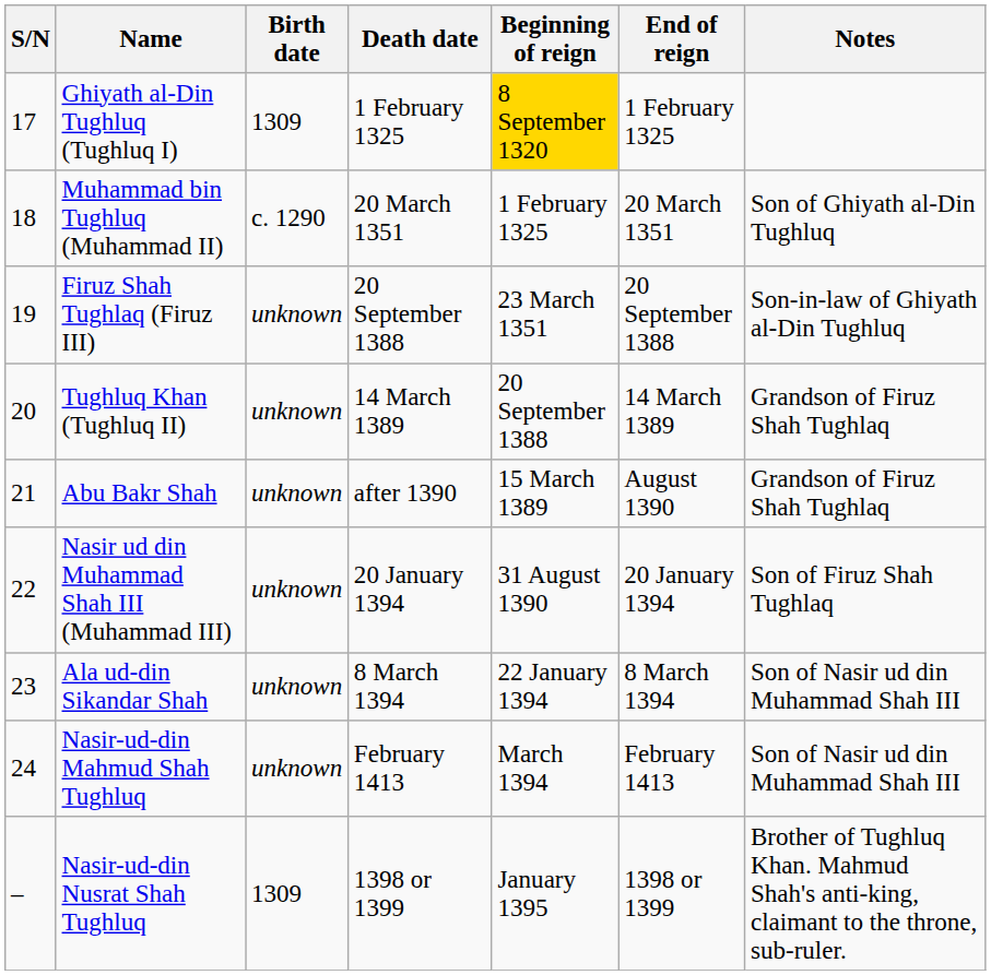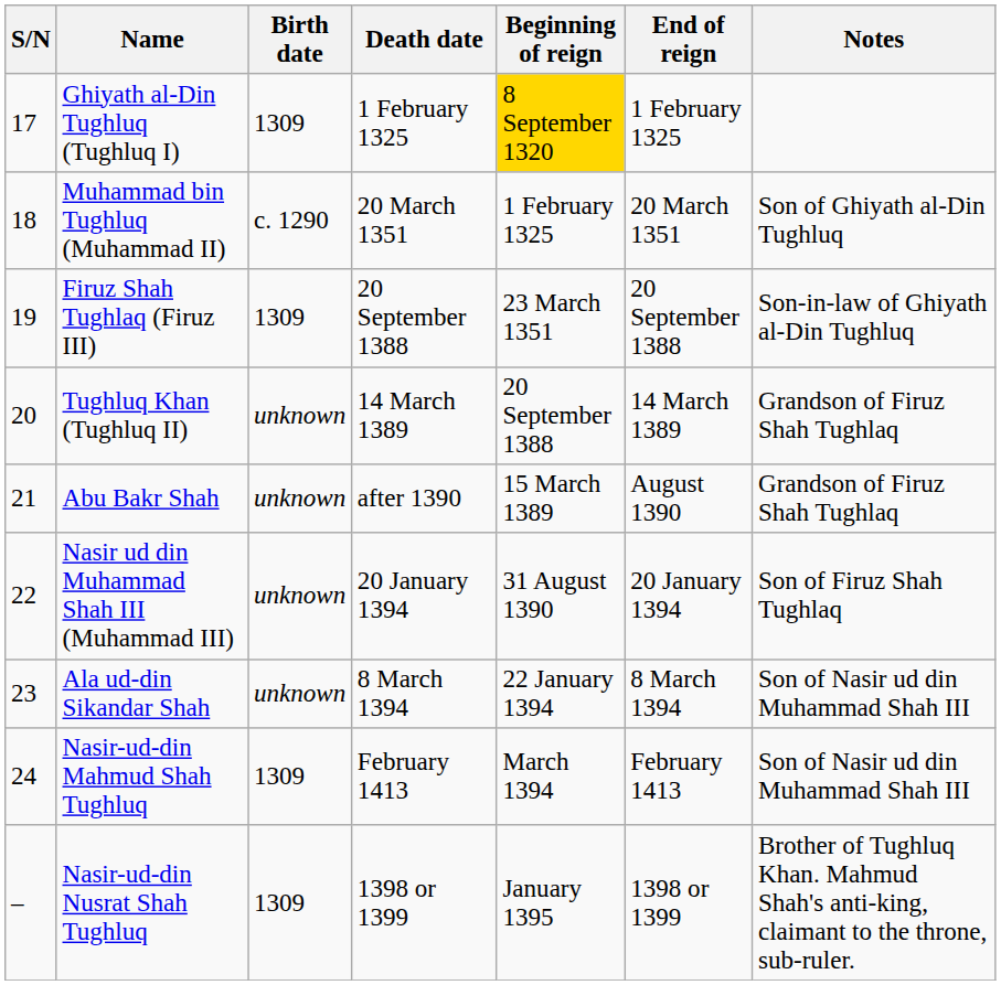Firuz Shah Tughlaq (Firuz III) | Birth date: unknown -> 1309
Nasir-ud-din Mahmud Shah Tughluq | Birth date: unknown -> 1309
